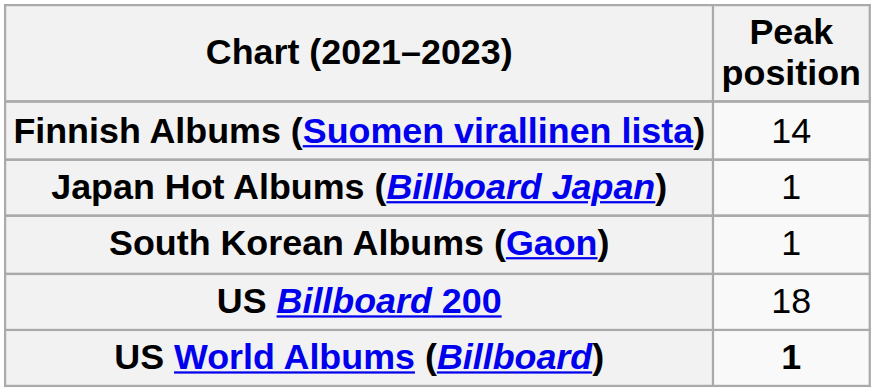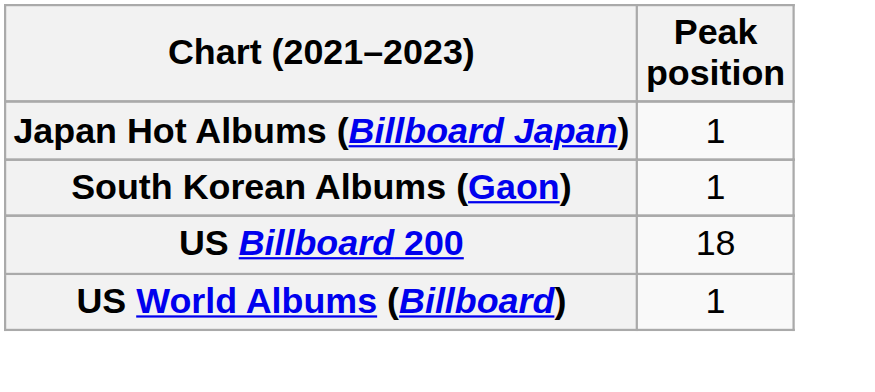- row: Finnish Albums (Suomen virallinen lista) | 14
US World Albums (Billboard) | Peak position: bold -> normal
